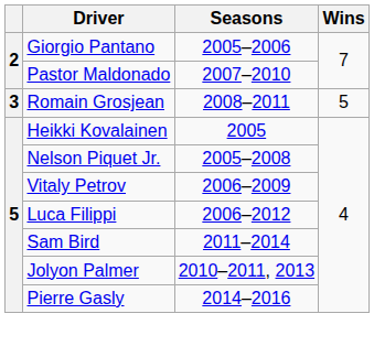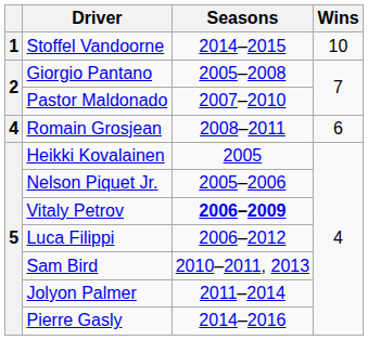+ row: 1 | Stoffel Vandoorne | 2014–2015 | 10
Giorgio Pantano | Seasons: 2005–2006 -> 2005–2008
Romain Grosjean | column 1: 3 -> 4
Romain Grosjean | Wins: 5 -> 6
Nelson Piquet Jr. | Seasons: 2005–2008 -> 2005–2006
Vitaly Petrov | Seasons: normal -> bold
Sam Bird | Seasons: 2011–2014 -> 2010–2011, 2013
Jolyon Palmer | Seasons: 2010–2011, 2013 -> 2011–2014
